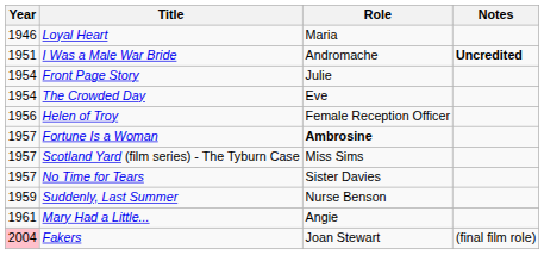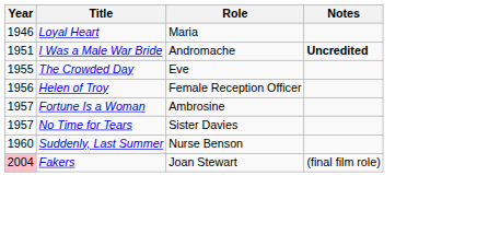- row: 1954 | Front Page Story | Julie
The Crowded Day | Year: 1954 -> 1955
Fortune Is a Woman | Role: bold -> normal
- row: 1957 | Scotland Yard (film series) - The Tyburn Case | Miss Sims
Suddenly, Last Summer | Year: 1959 -> 1960
- row: 1961 | Mary Had a Little... | Angie
